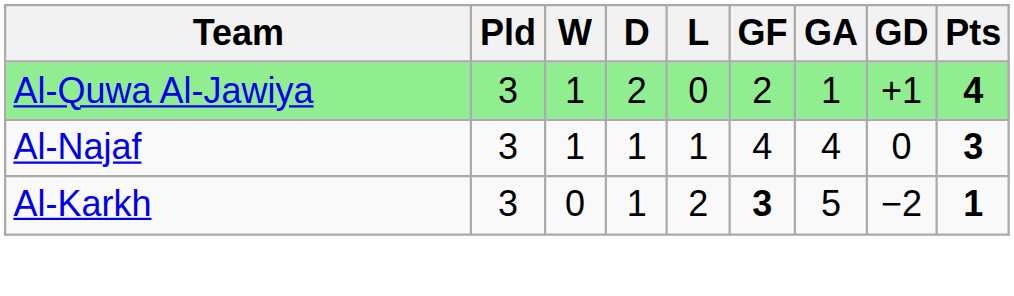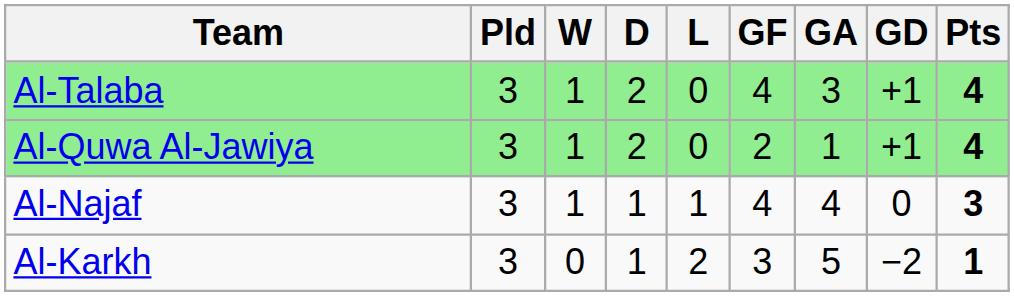+ row: Al-Talaba | 3 | 1 | 2 | 0 | 4 | 3 | +1 | 4
Al-Karkh | GF: bold -> normal
